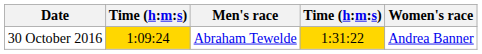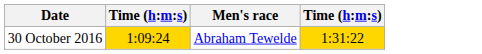- column: Women's race | Andrea Banner
